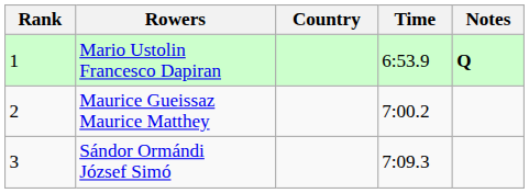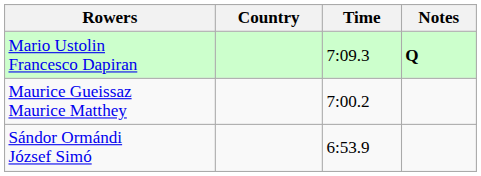- column: Rank | 1 | 2 | 3
Mario Ustolin Francesco Dapiran | Time: 6:53.9 -> 7:09.3
Sándor Ormándi József Simó | Time: 7:09.3 -> 6:53.9
